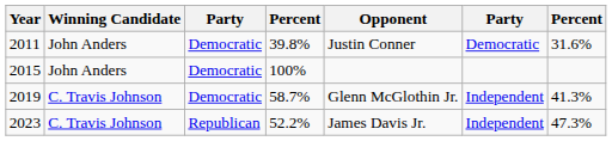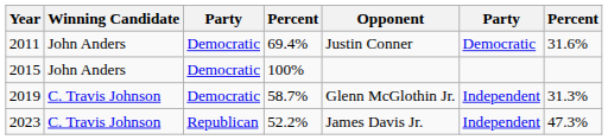2011 | column 4: 39.8% -> 69.4%
2019 | column 7: 41.3% -> 31.3%
